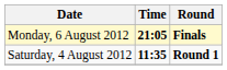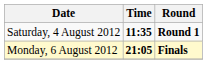rows swapped: Saturday, 4 August 2012 <-> Monday, 6 August 2012
